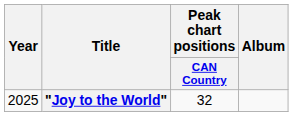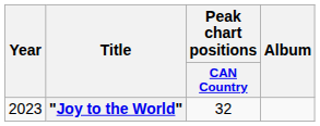"Joy to the World" | Year: 2025 -> 2023
